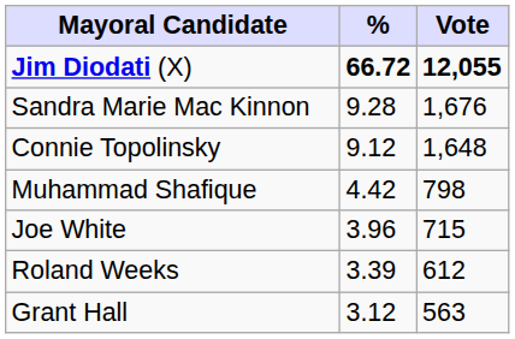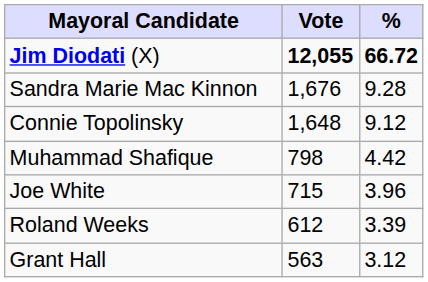columns swapped: Vote <-> %
